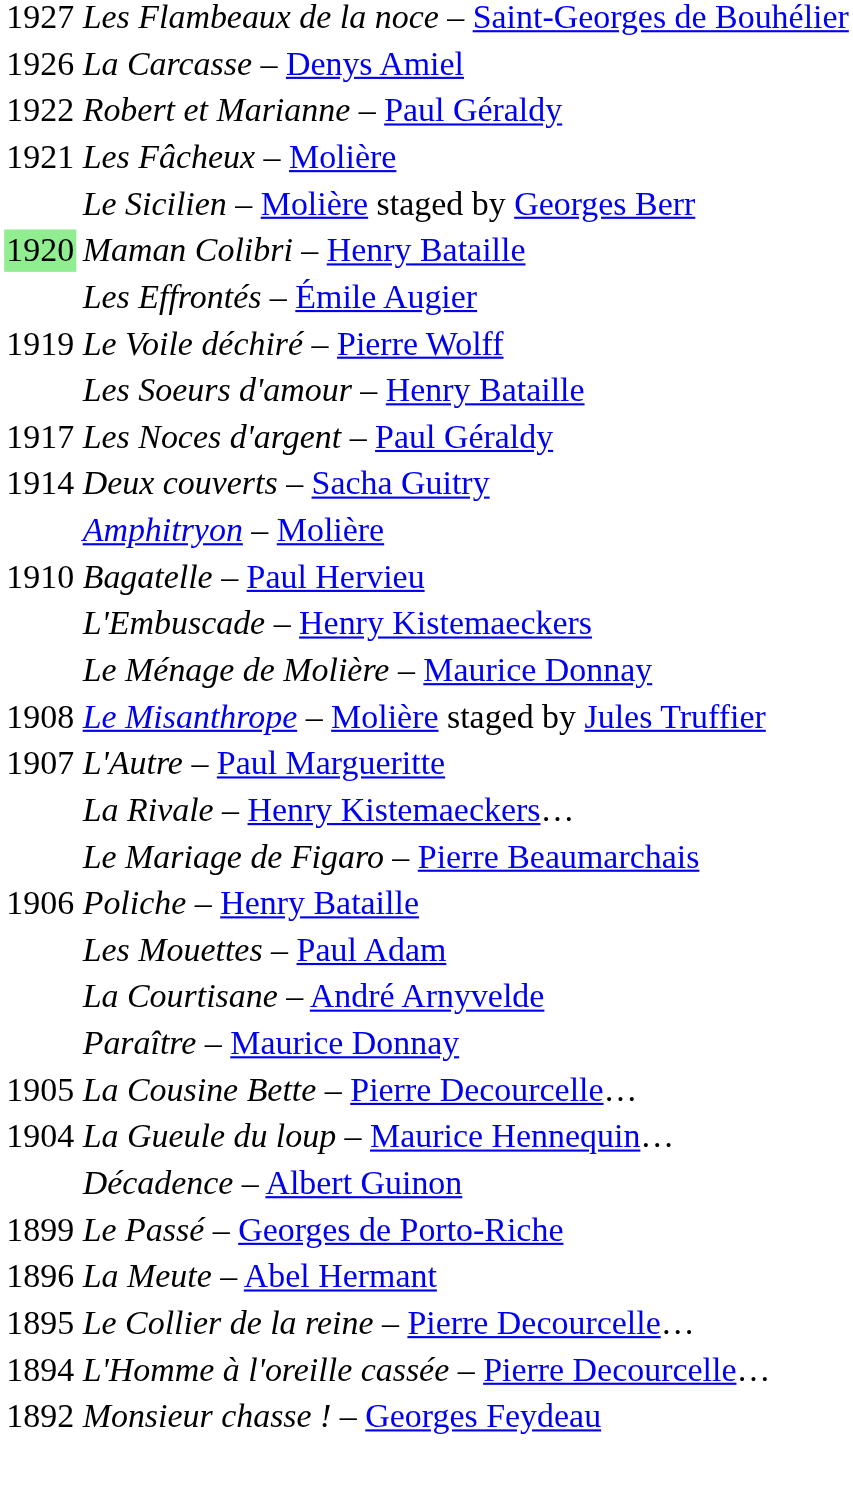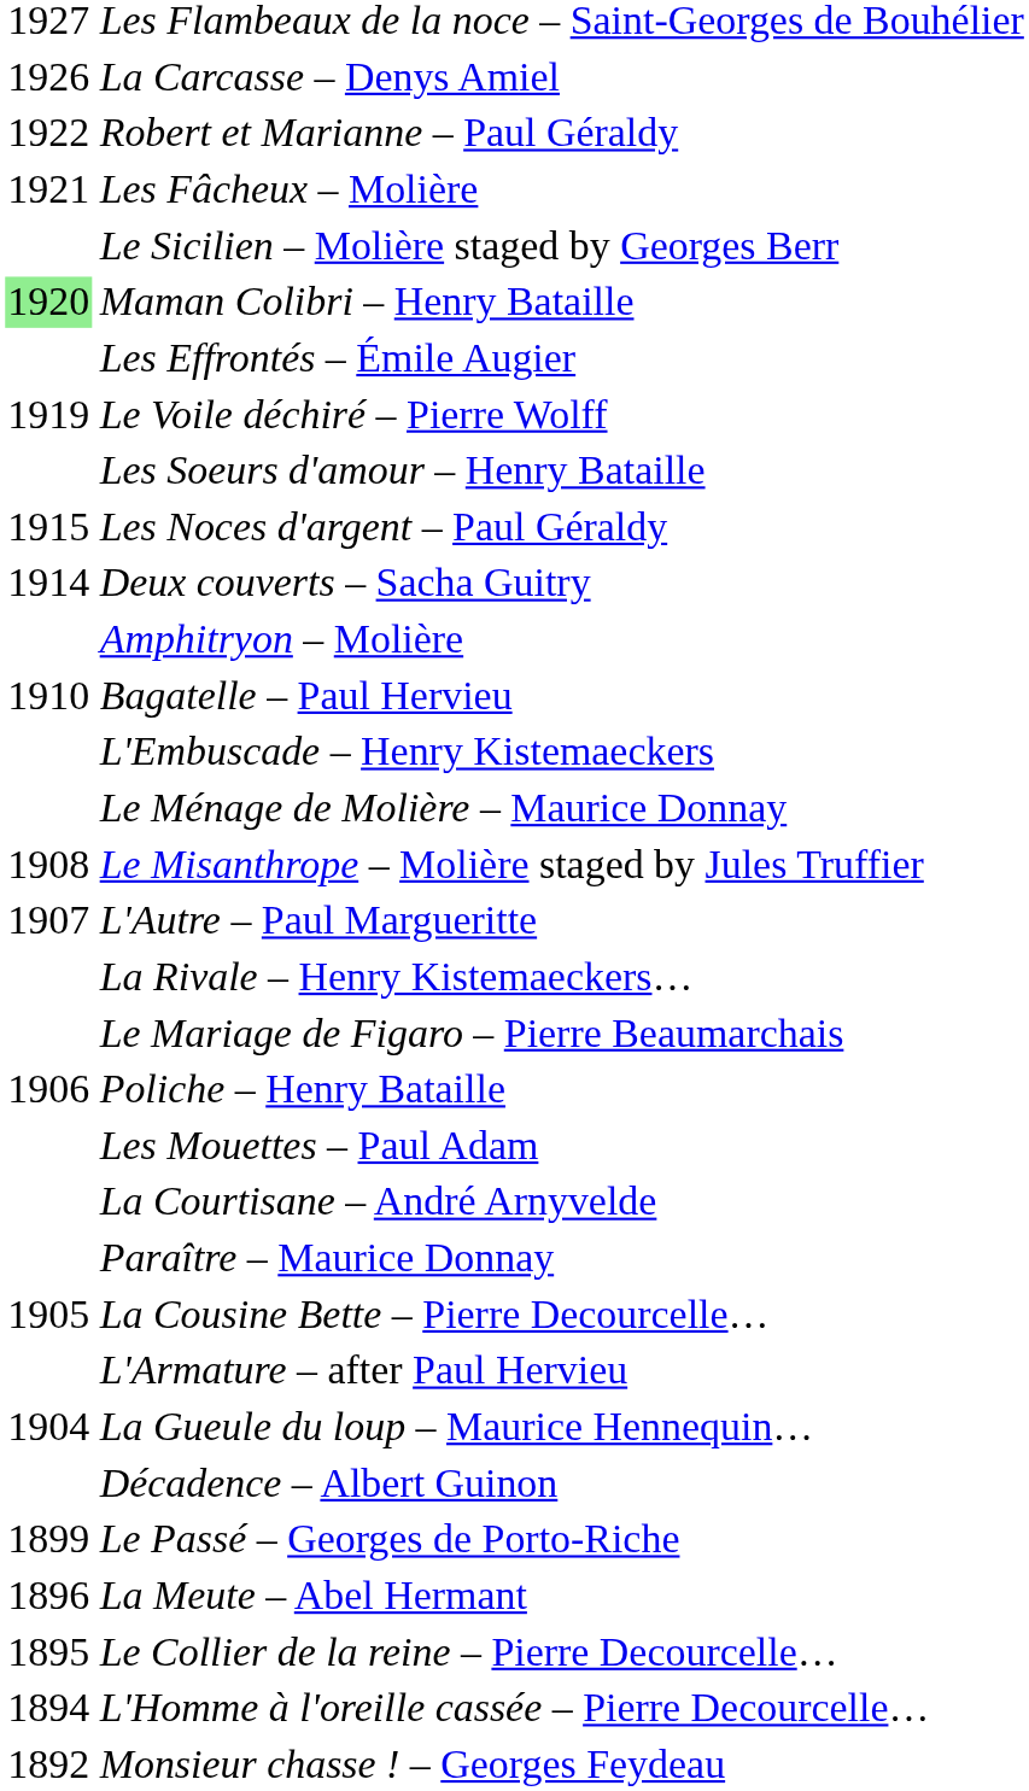Les Noces d'argent – Paul Géraldy | column 1: 1917 -> 1915
+ row: L'Armature – after Paul Hervieu
